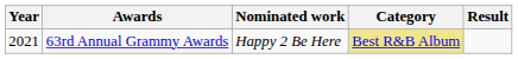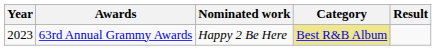63rd Annual Grammy Awards | Year: 2021 -> 2023
